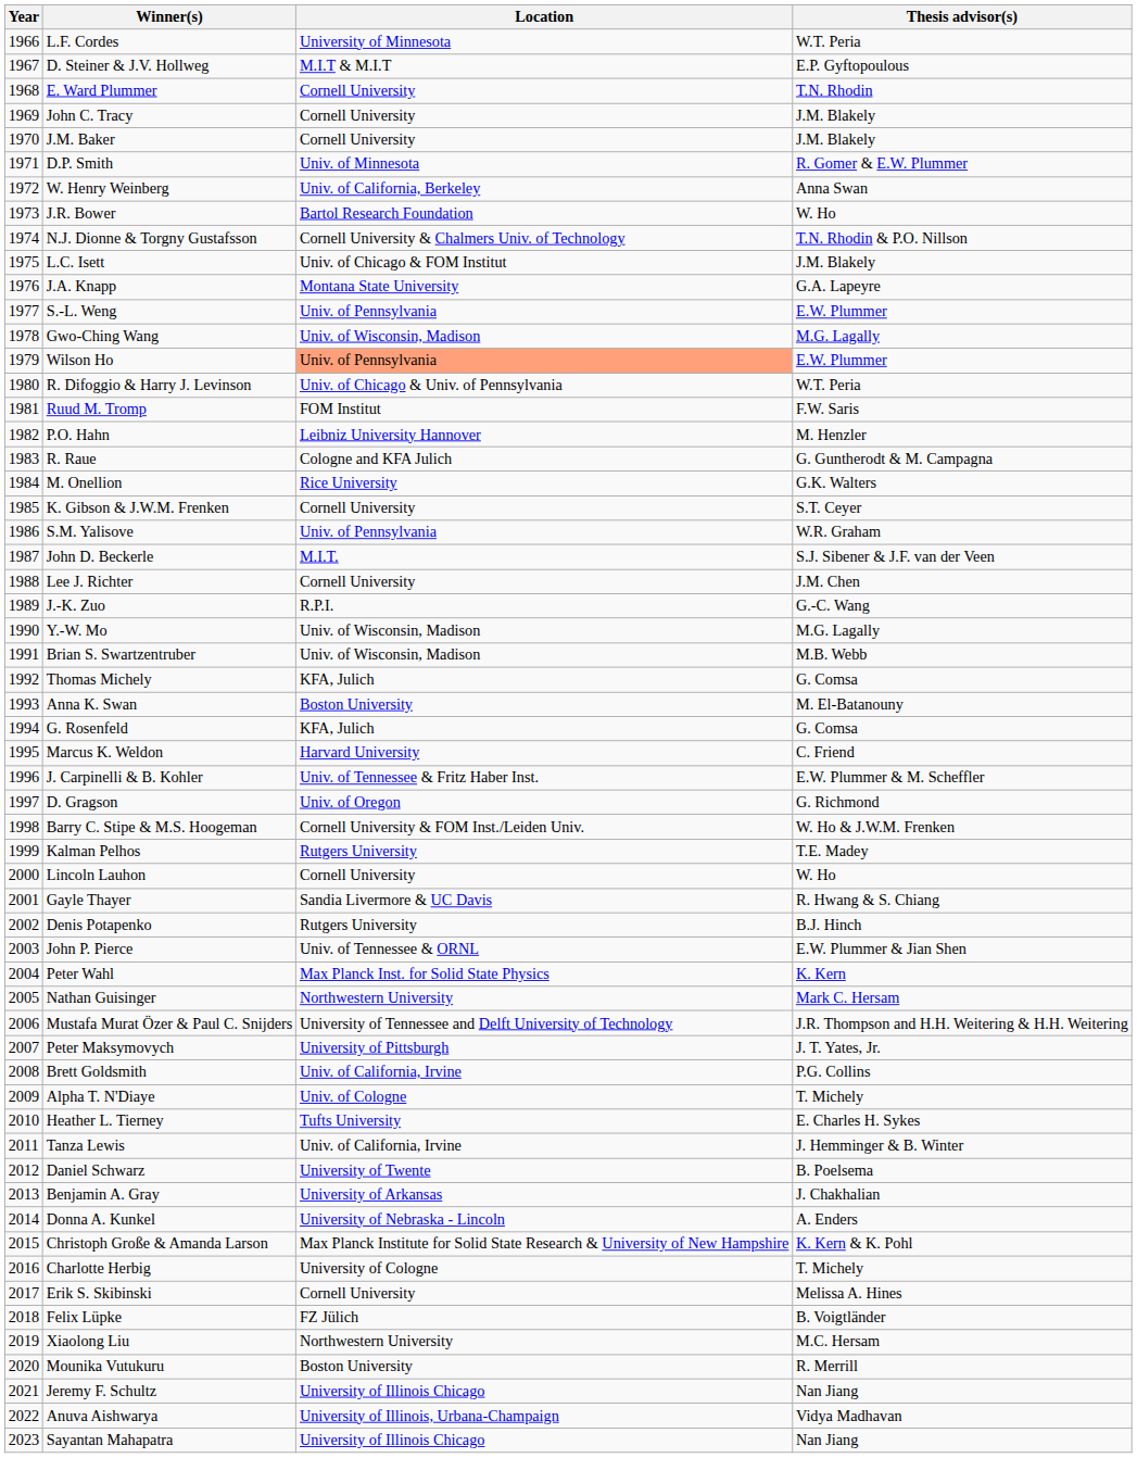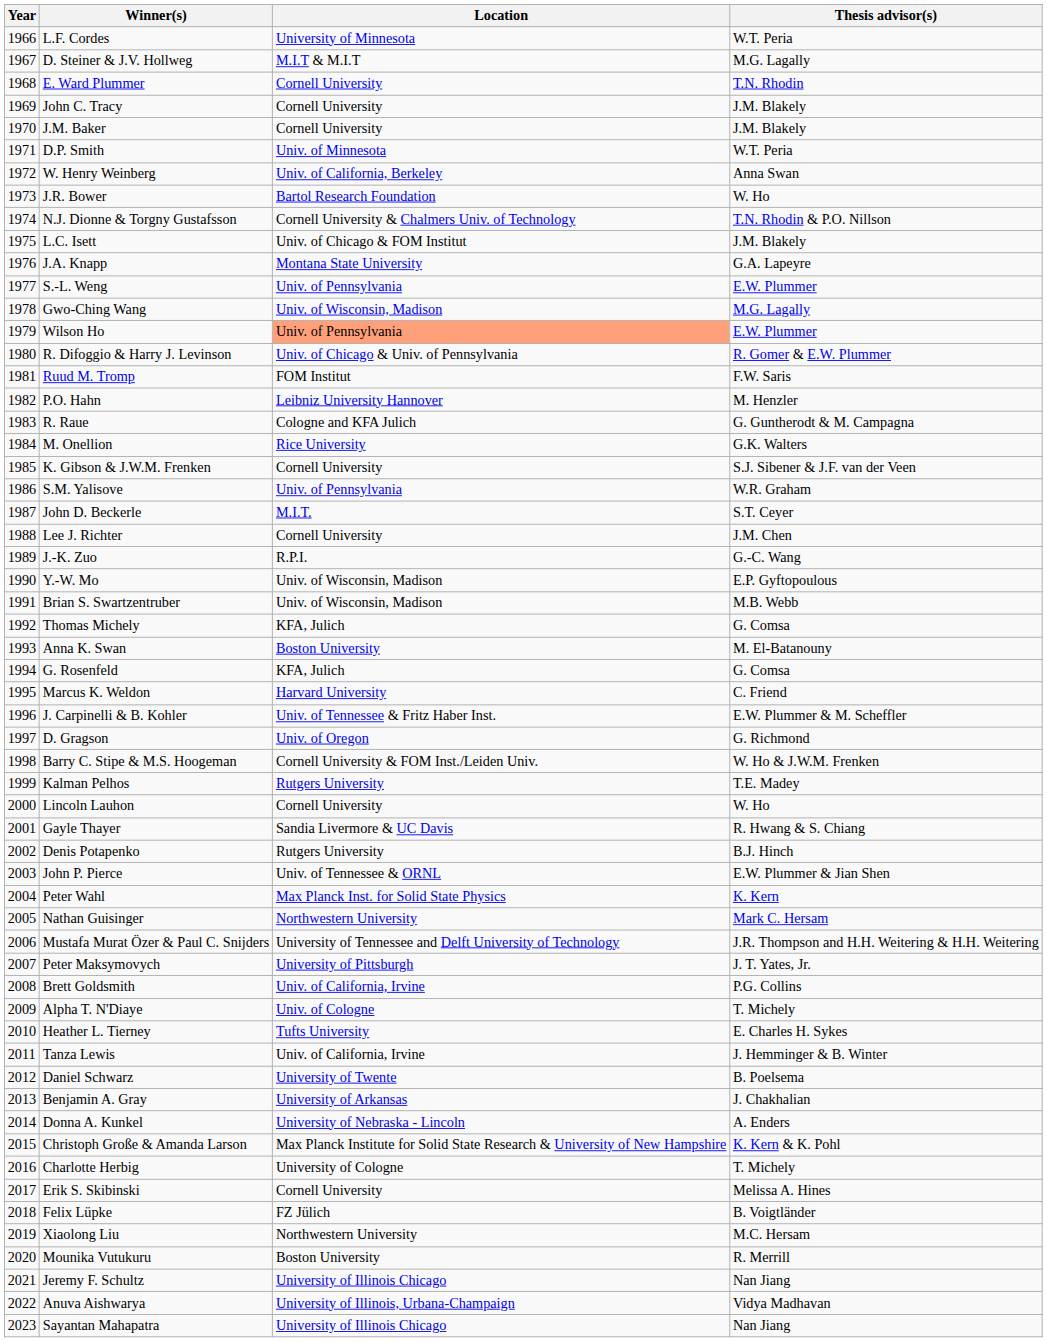D. Steiner & J.V. Hollweg | Thesis advisor(s): E.P. Gyftopoulous -> M.G. Lagally
D.P. Smith | Thesis advisor(s): R. Gomer & E.W. Plummer -> W.T. Peria
R. Difoggio & Harry J. Levinson | Thesis advisor(s): W.T. Peria -> R. Gomer & E.W. Plummer
K. Gibson & J.W.M. Frenken | Thesis advisor(s): S.T. Ceyer -> S.J. Sibener & J.F. van der Veen
John D. Beckerle | Thesis advisor(s): S.J. Sibener & J.F. van der Veen -> S.T. Ceyer
Y.-W. Mo | Thesis advisor(s): M.G. Lagally -> E.P. Gyftopoulous
